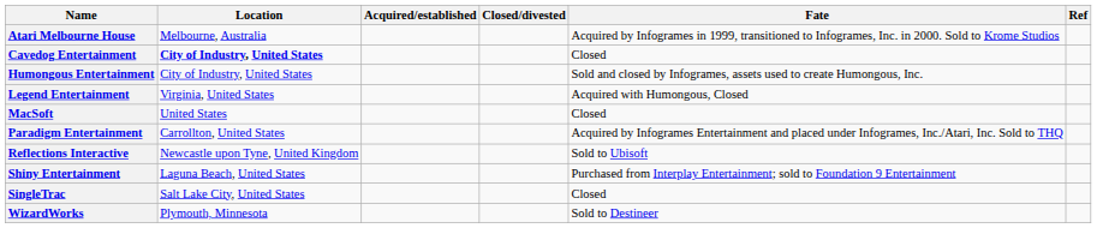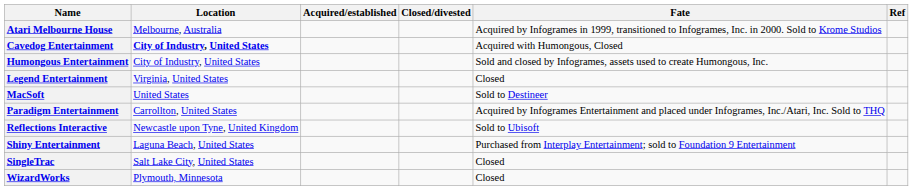Cavedog Entertainment | Fate: Closed -> Acquired with Humongous, Closed
Legend Entertainment | Fate: Acquired with Humongous, Closed -> Closed
MacSoft | Fate: Closed -> Sold to Destineer
WizardWorks | Fate: Sold to Destineer -> Closed
